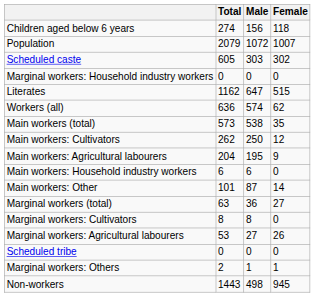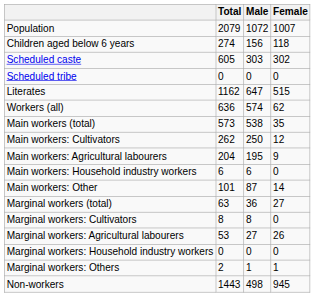rows swapped: Population <-> Children aged below 6 years
rows swapped: Scheduled tribe <-> Marginal workers: Household industry workers
